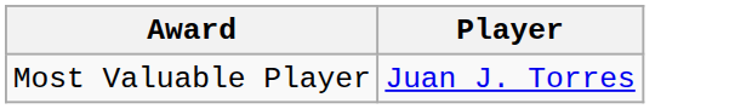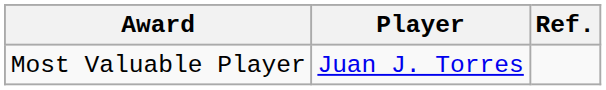+ column: Ref.
